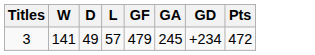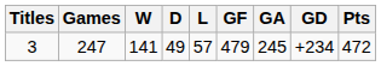+ column: Games | 247
